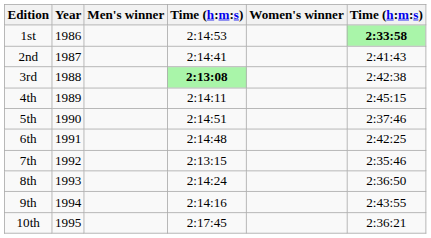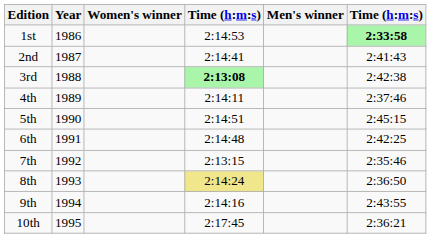columns swapped: Men's winner <-> Women's winner
4th | column 6: 2:45:15 -> 2:37:46
5th | column 6: 2:37:46 -> 2:45:15
8th | column 4: no background -> khaki background
